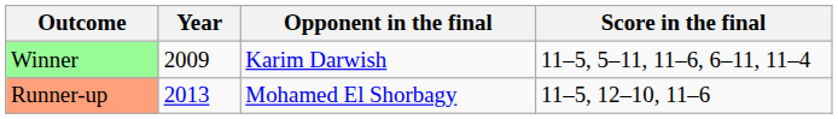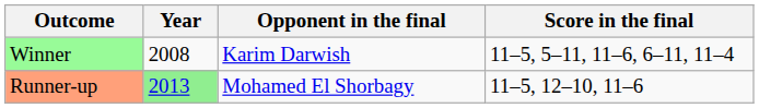Winner | Year: 2009 -> 2008
Runner-up | Year: no background -> lightgreen background
